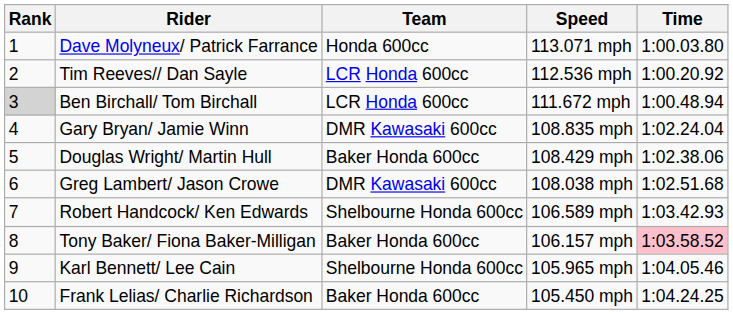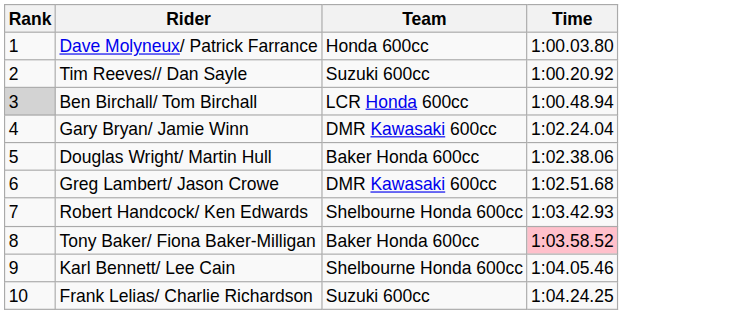- column: Speed | 113.071 mph | 112.536 mph | 111.672 mph | 108.835 mph | 108.429 mph | 108.038 mph | 106.589 mph | 106.157 mph | 105.965 mph | 105.450 mph
Tim Reeves// Dan Sayle | Team: LCR Honda 600cc -> Suzuki 600cc
Frank Lelias/ Charlie Richardson | Team: Baker Honda 600cc -> Suzuki 600cc
